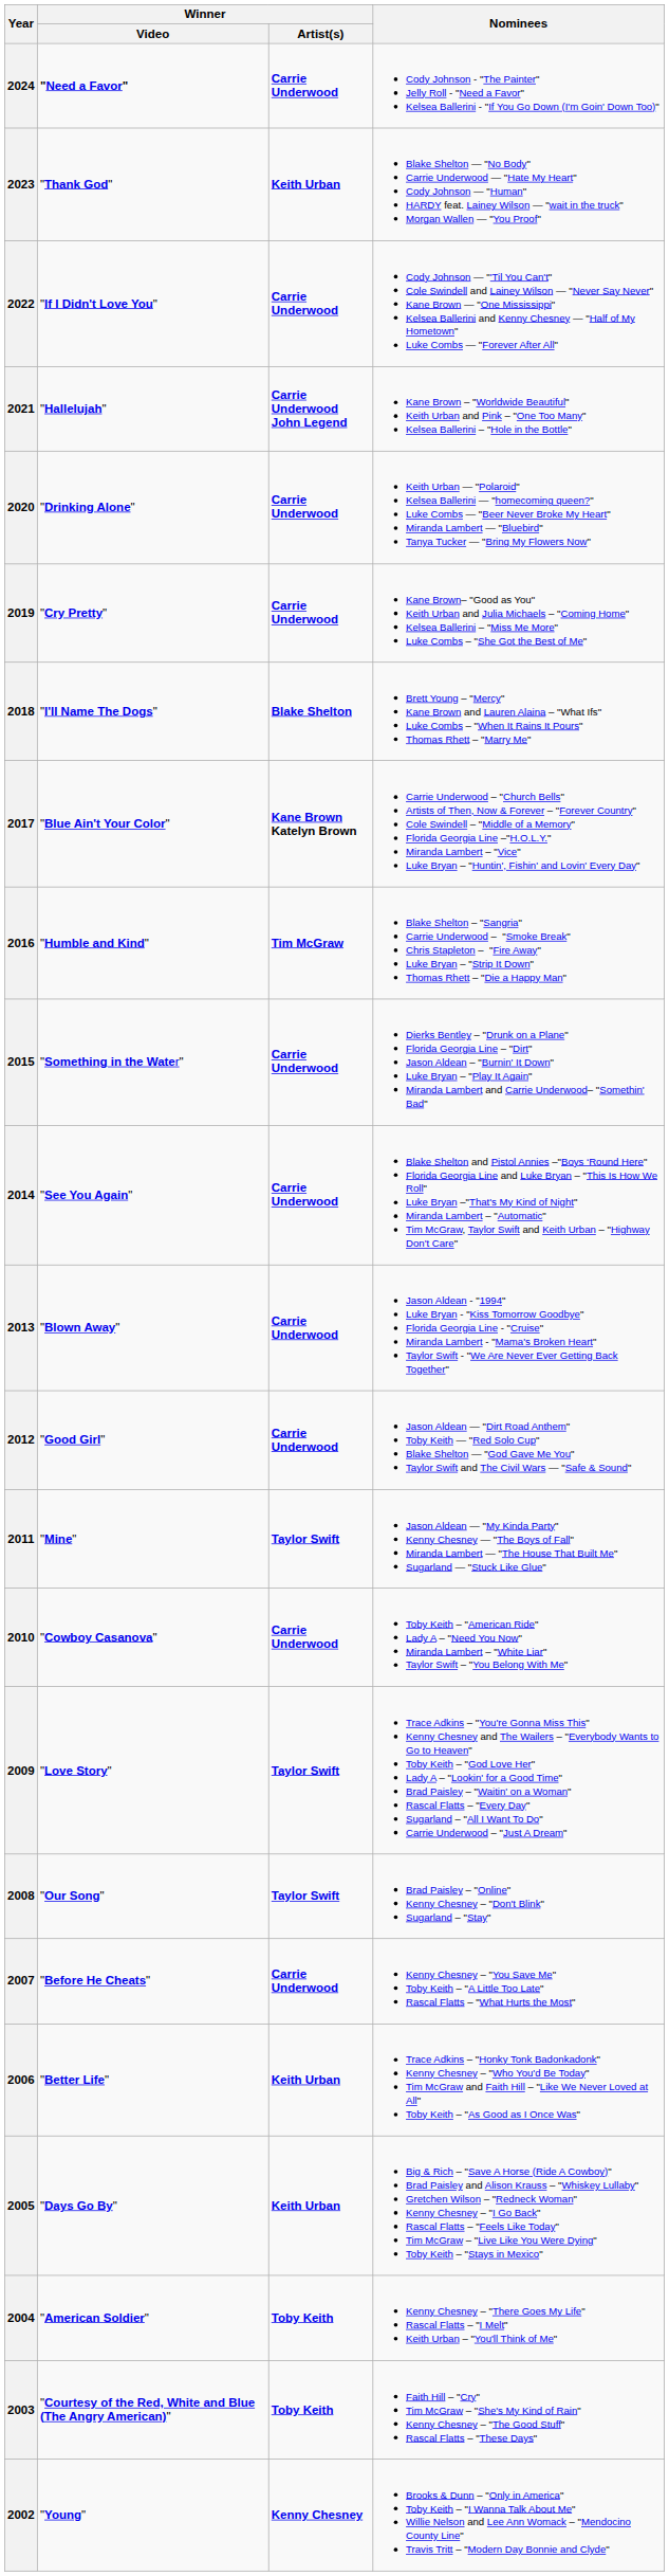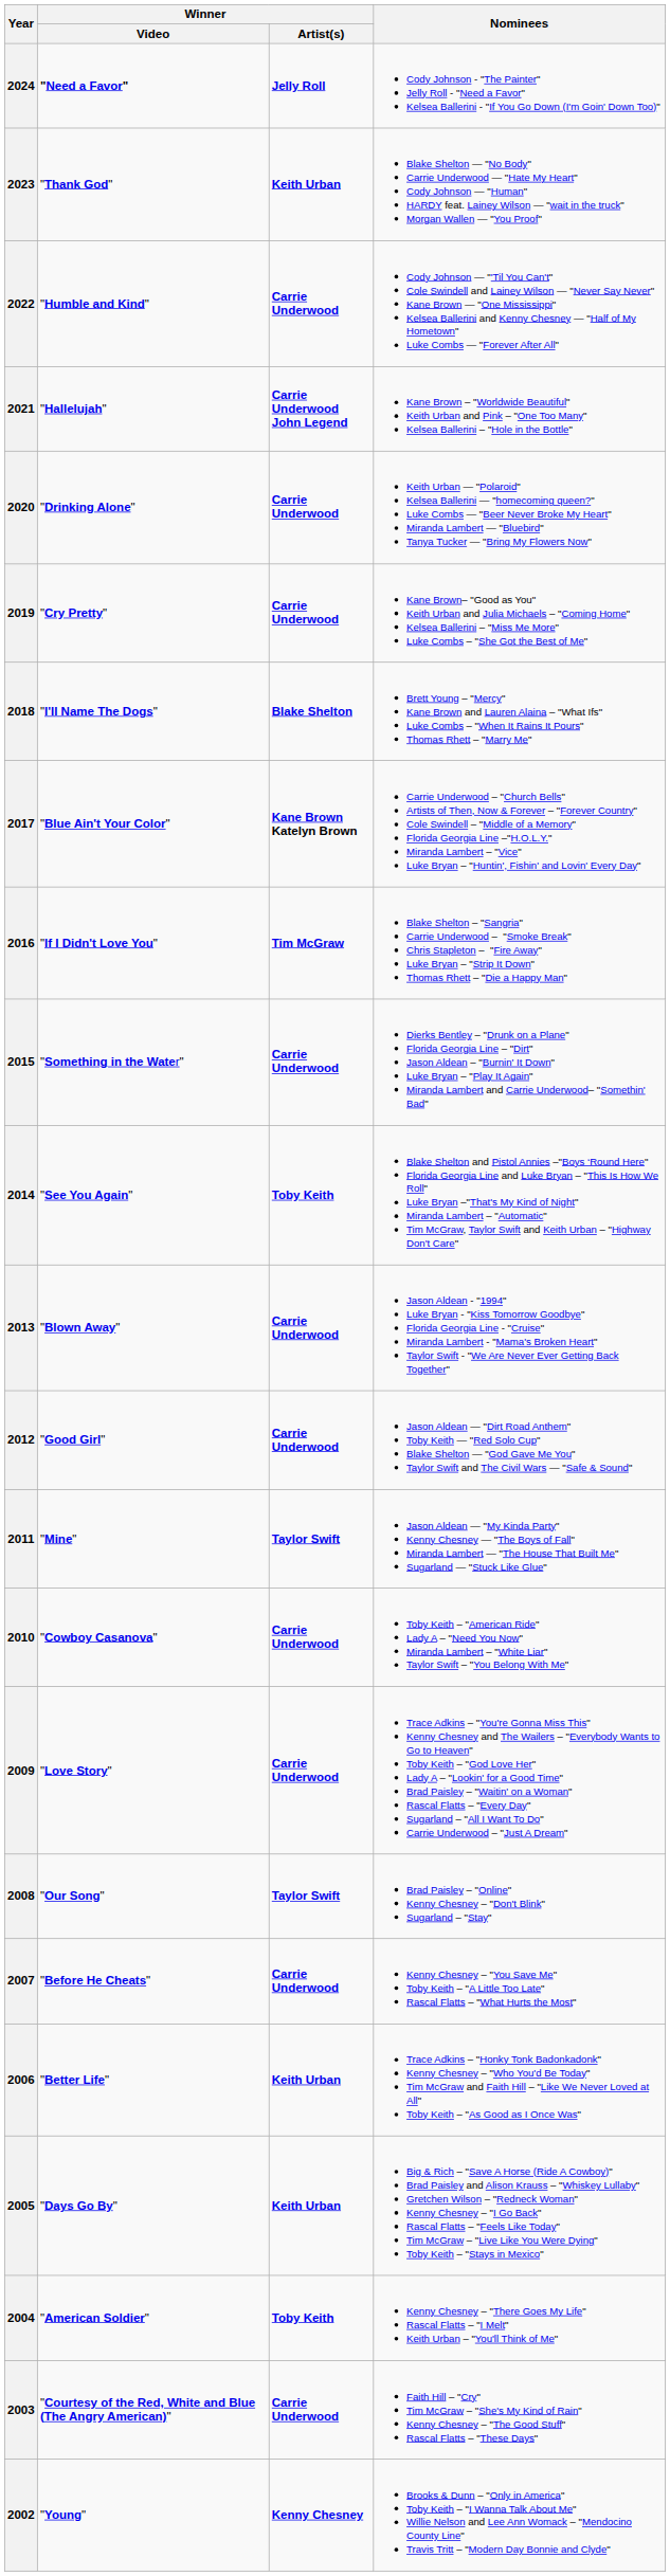2024 | Winner / Artist(s): Carrie Underwood -> Jelly Roll
2022 | Winner / Video: "If I Didn't Love You" -> "Humble and Kind"
2016 | Winner / Video: "Humble and Kind" -> "If I Didn't Love You"
2014 | Winner / Artist(s): Carrie Underwood -> Toby Keith
2009 | Winner / Artist(s): Taylor Swift -> Carrie Underwood
2003 | Winner / Artist(s): Toby Keith -> Carrie Underwood
